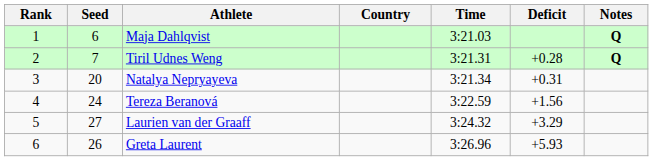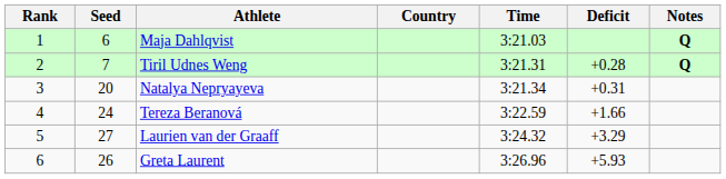Tereza Beranová | Deficit: +1.56 -> +1.66
